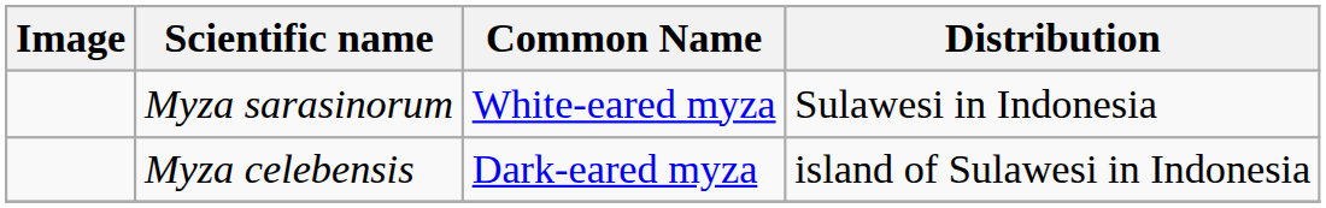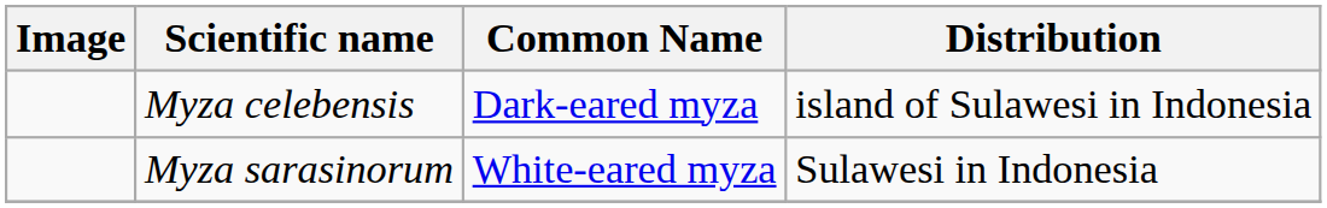rows swapped: Myza celebensis <-> Myza sarasinorum
